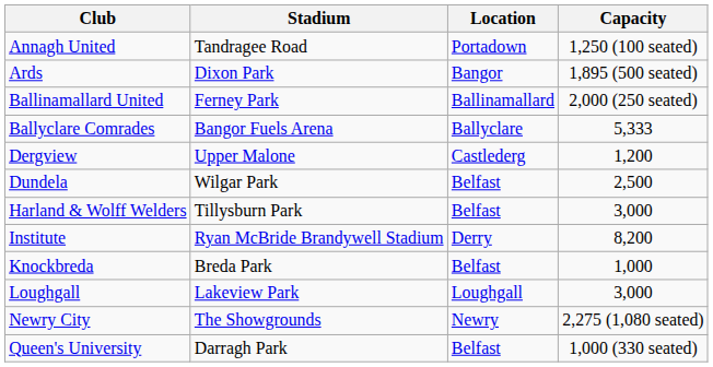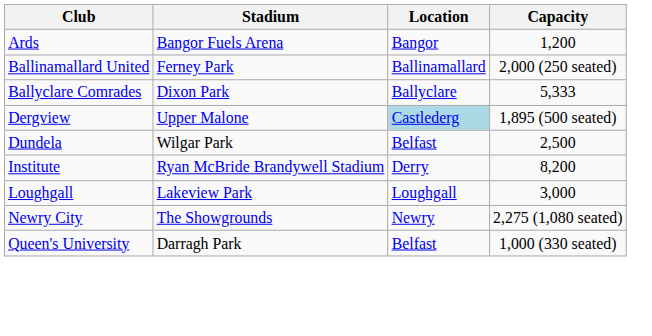- row: Annagh United | Tandragee Road | Portadown | 1,250 (100 seated)
Ards | Stadium: Dixon Park -> Bangor Fuels Arena
Ards | Capacity: 1,895 (500 seated) -> 1,200
Ballyclare Comrades | Stadium: Bangor Fuels Arena -> Dixon Park
Dergview | Location: no background -> lightblue background
Dergview | Capacity: 1,200 -> 1,895 (500 seated)
- row: Harland & Wolff Welders | Tillysburn Park | Belfast | 3,000
- row: Knockbreda | Breda Park | Belfast | 1,000
